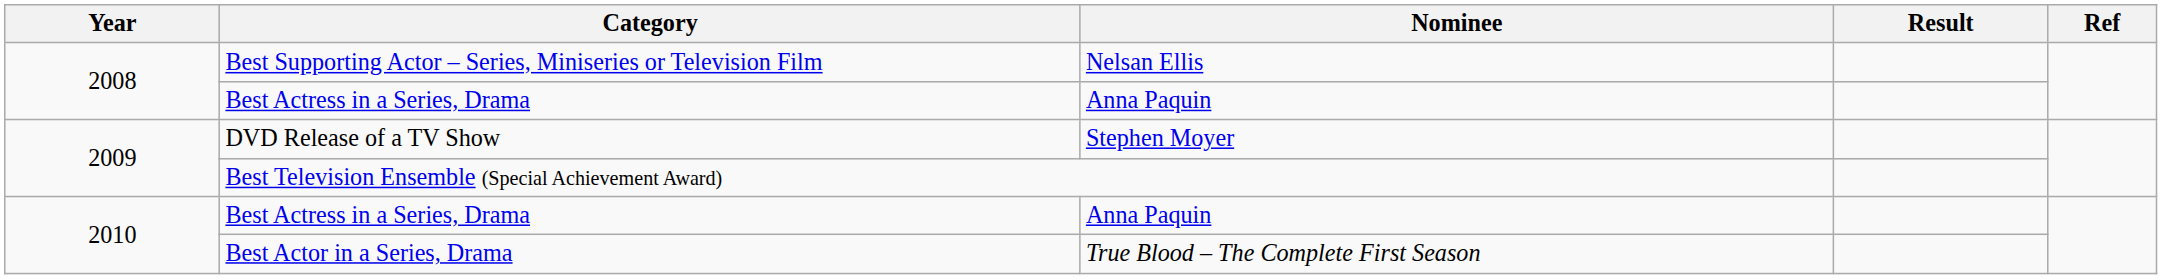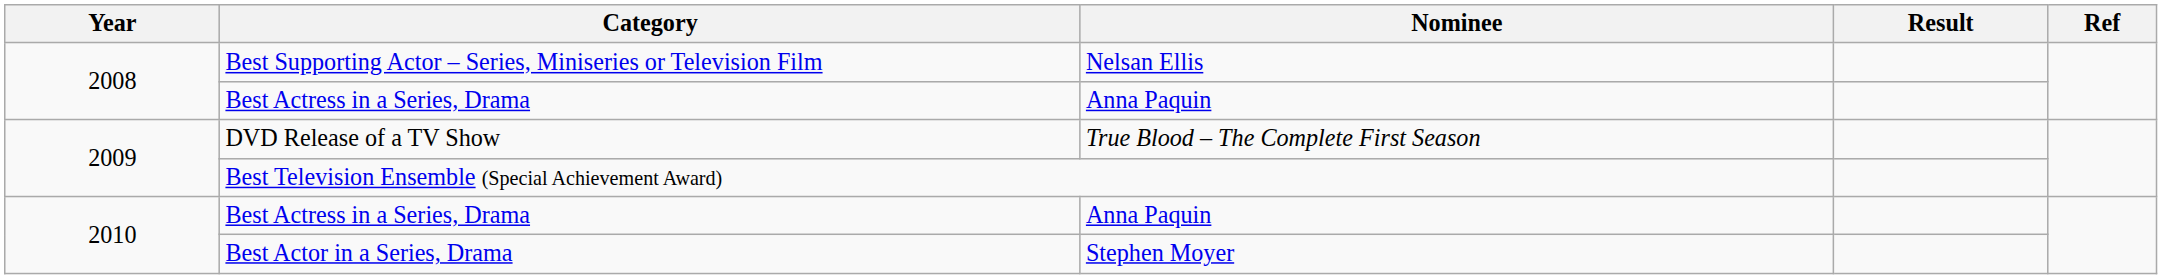DVD Release of a TV Show | Nominee: Stephen Moyer -> True Blood – The Complete First Season
Best Actor in a Series, Drama | Nominee: True Blood – The Complete First Season -> Stephen Moyer
